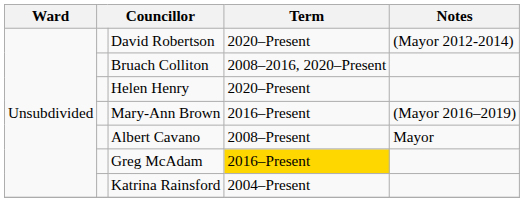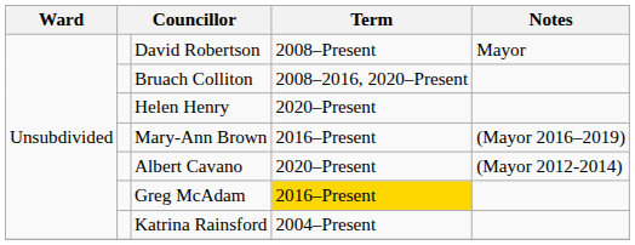David Robertson | Term: 2020–Present -> 2008–Present
David Robertson | Notes: (Mayor 2012-2014) -> Mayor
Albert Cavano | Term: 2008–Present -> 2020–Present
Albert Cavano | Notes: Mayor -> (Mayor 2012-2014)
